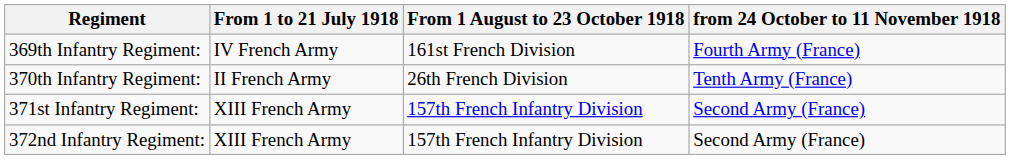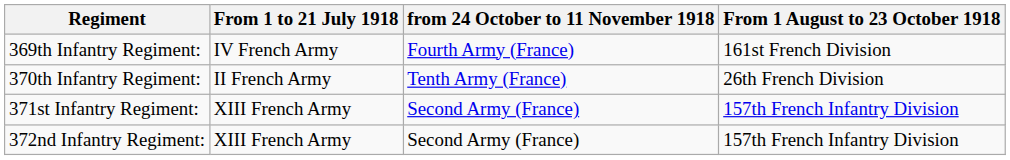columns swapped: From 1 August to 23 October 1918 <-> from 24 October to 11 November 1918
